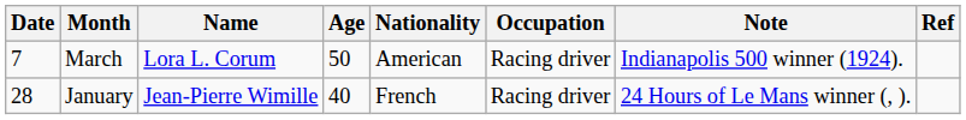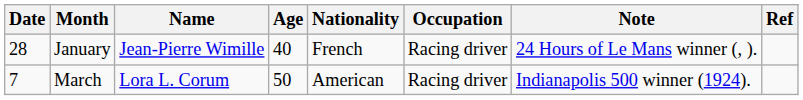rows swapped: January <-> March
